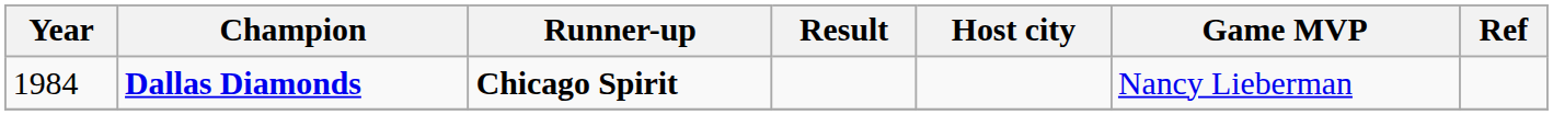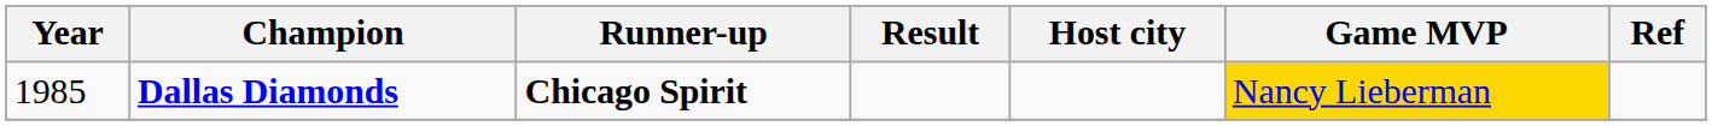Dallas Diamonds | Year: 1984 -> 1985
Dallas Diamonds | Game MVP: no background -> gold background
